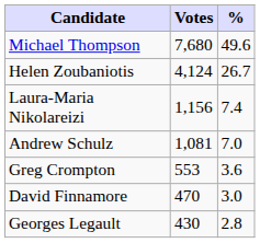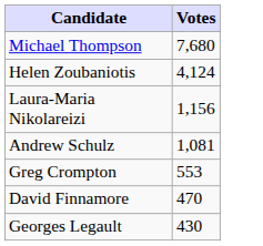- column: % | 49.6 | 26.7 | 7.4 | 7.0 | 3.6 | 3.0 | 2.8
